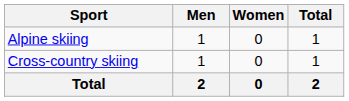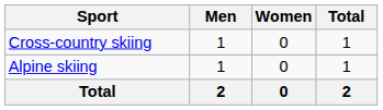rows swapped: Alpine skiing <-> Cross-country skiing
